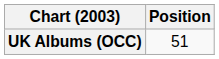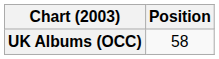UK Albums (OCC) | Position: 51 -> 58
